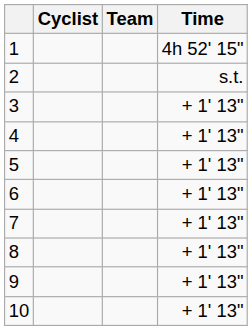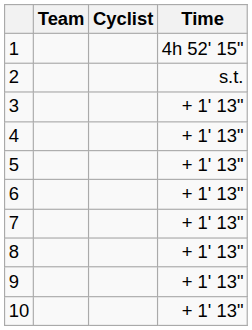columns swapped: Cyclist <-> Team
